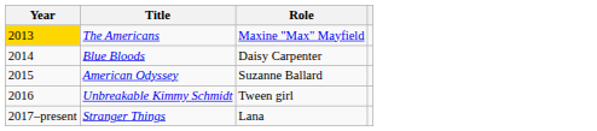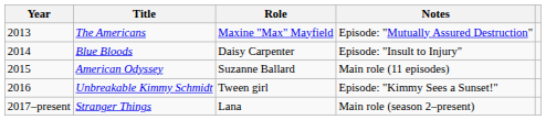+ column: Notes | Episode: "Mutually Assured Destruction" | Episode: "Insult to Injury" | Main role (11 episodes) | Episode: "Kimmy Sees a Sunset!" | Main role (season 2–present)
The Americans | Year: gold background -> no background
